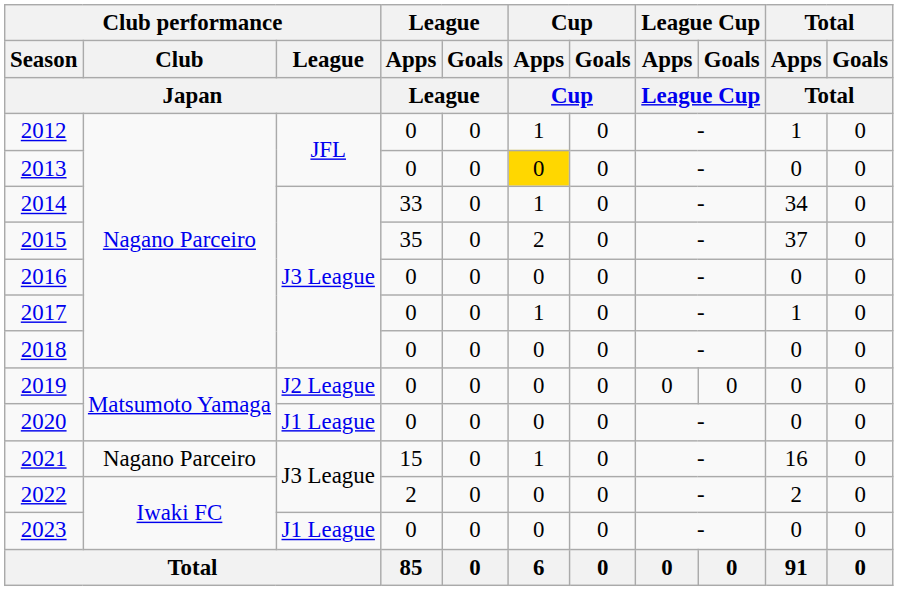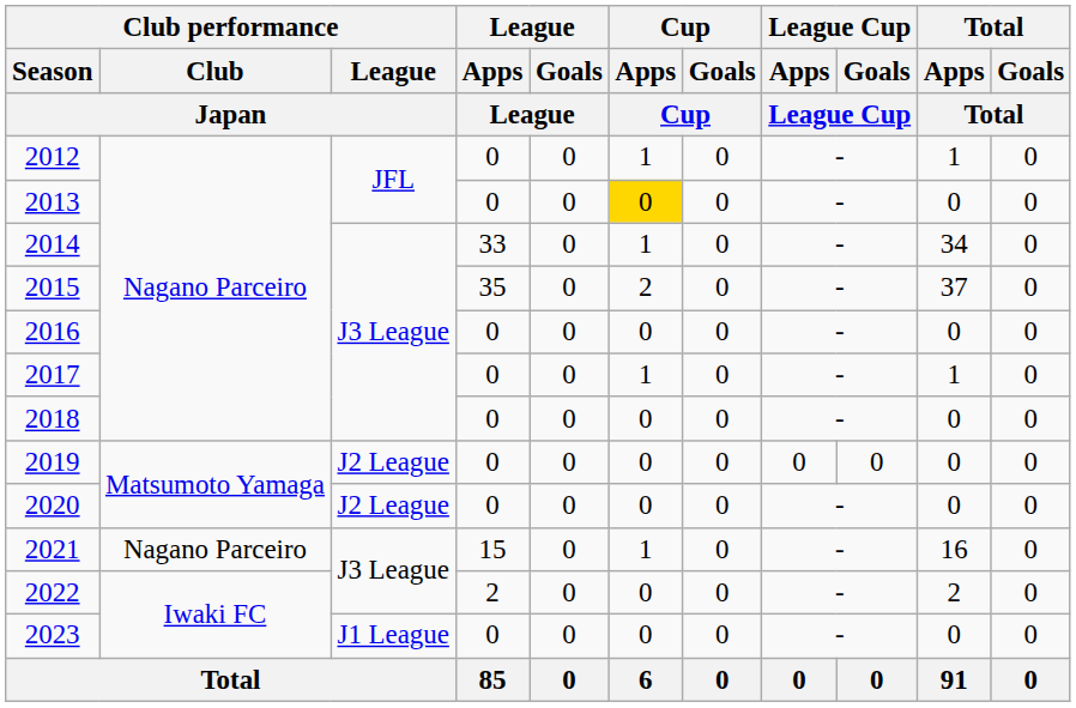2020 | Club performance / League / Japan: J1 League -> J2 League
